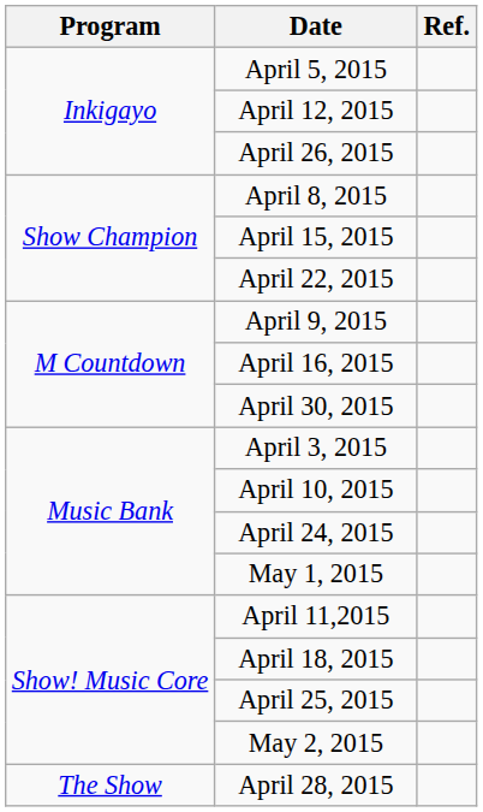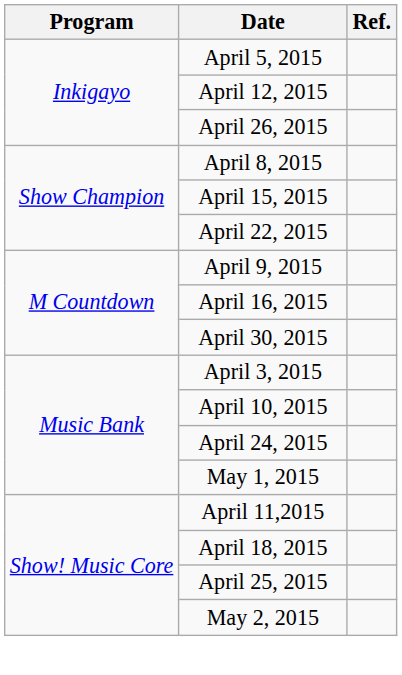- row: The Show | April 28, 2015
